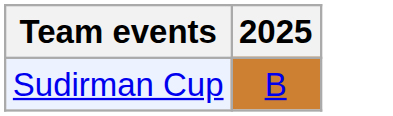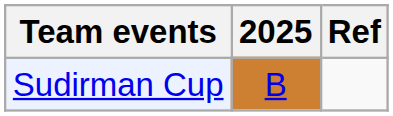+ column: Ref
